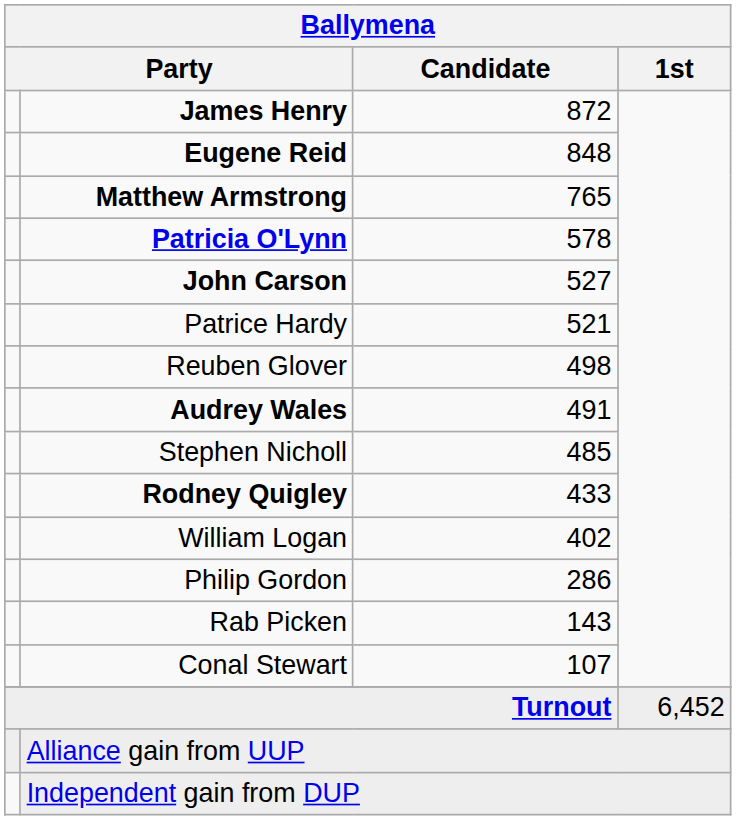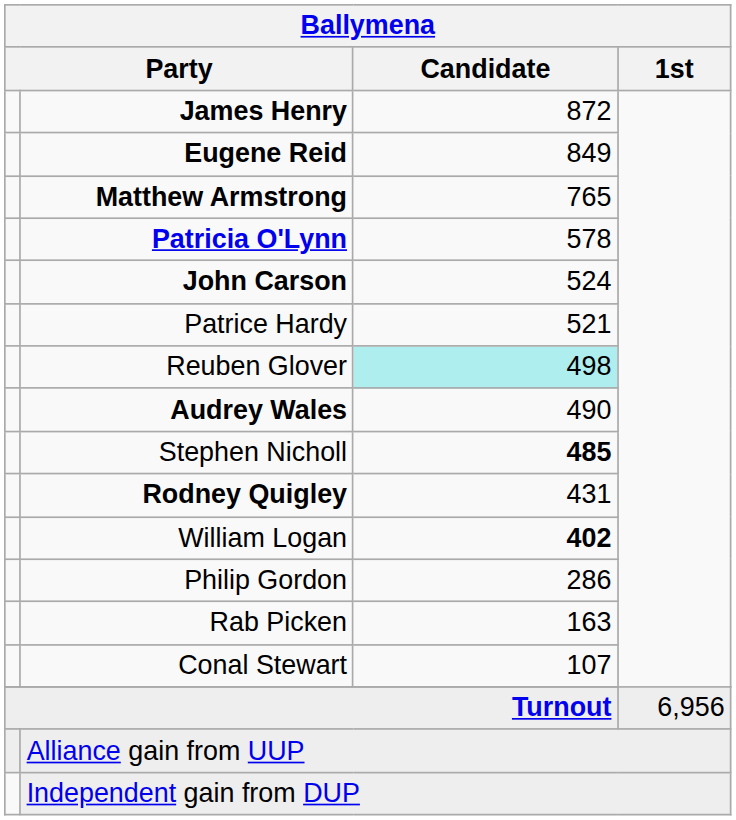Eugene Reid | Ballymena / Candidate: 848 -> 849
John Carson | Ballymena / Candidate: 527 -> 524
Reuben Glover | Ballymena / Candidate: no background -> paleturquoise background
Audrey Wales | Ballymena / Candidate: 491 -> 490
Stephen Nicholl | Ballymena / Candidate: normal -> bold
Rodney Quigley | Ballymena / Candidate: 433 -> 431
William Logan | Ballymena / Candidate: normal -> bold
Rab Picken | Ballymena / Candidate: 143 -> 163
Turnout | Ballymena / 1st: 6,452 -> 6,956
